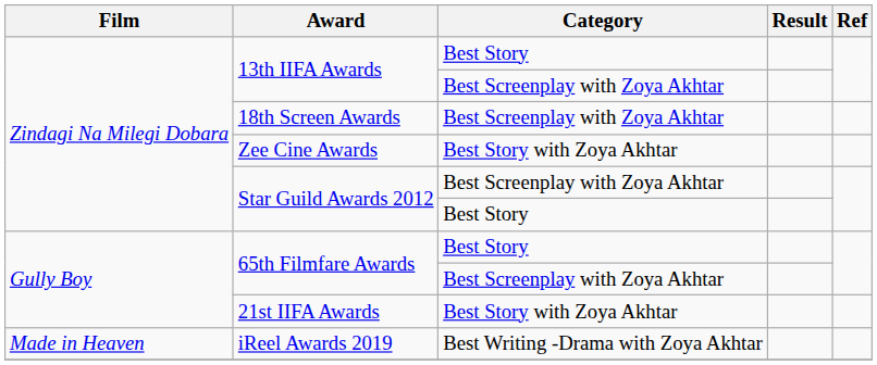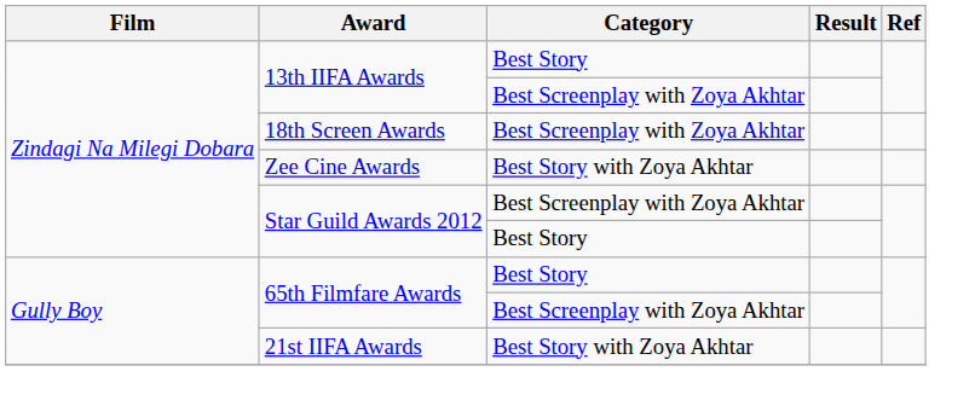- row: Made in Heaven | iReel Awards 2019 | Best Writing -Drama with Zoya Akhtar
